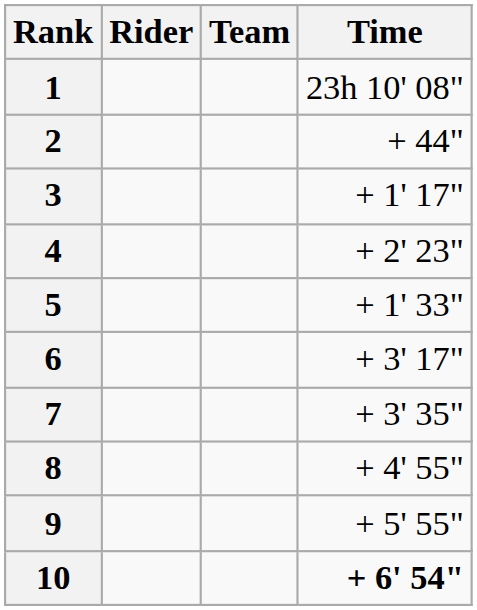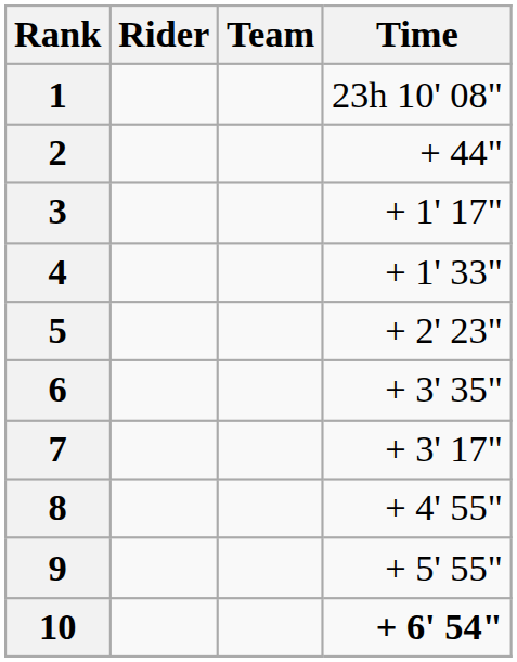4 | Time: + 2' 23" -> + 1' 33"
5 | Time: + 1' 33" -> + 2' 23"
6 | Time: + 3' 17" -> + 3' 35"
7 | Time: + 3' 35" -> + 3' 17"
